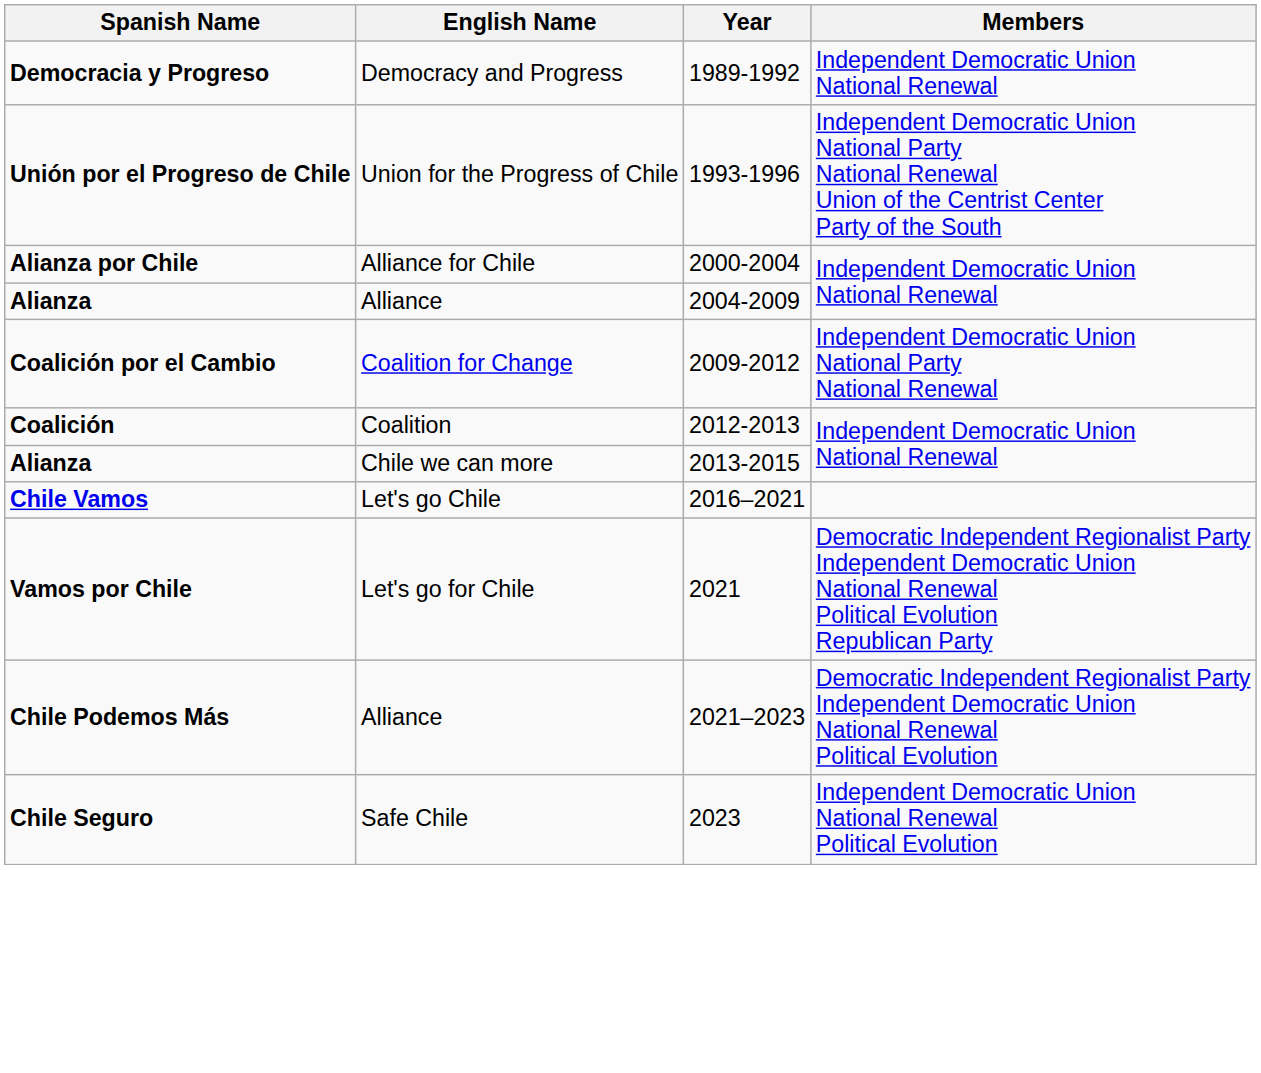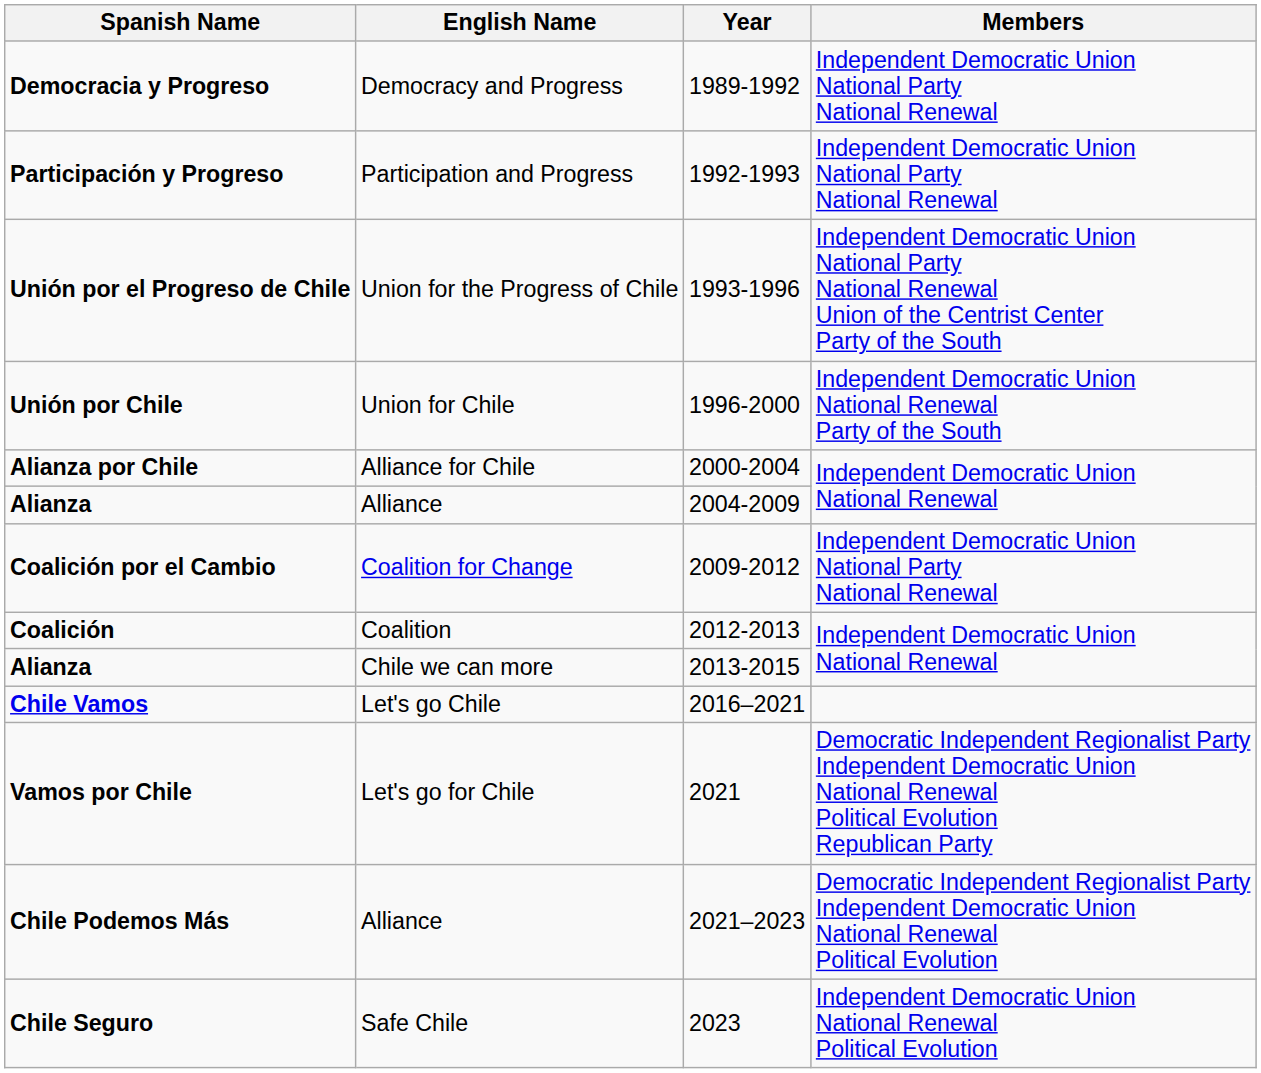Democracia y Progreso | Members: Independent Democratic Union National Renewal -> Independent Democratic Union National Party National Renewal
+ row: Participación y Progreso | Participation and Progress | 1992-1993 | Independent Democratic Union National Party National Renewal
+ row: Unión por Chile | Union for Chile | 1996-2000 | Independent Democratic Union National Renewal Party of the South
